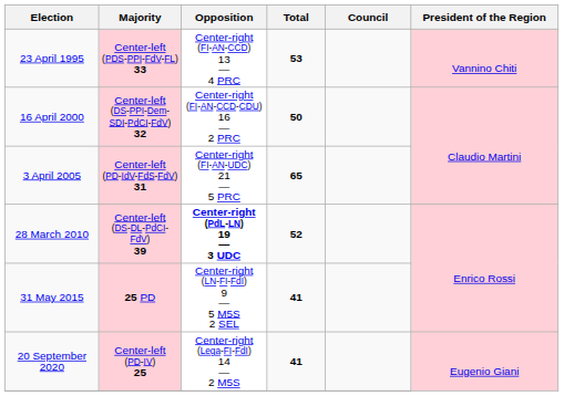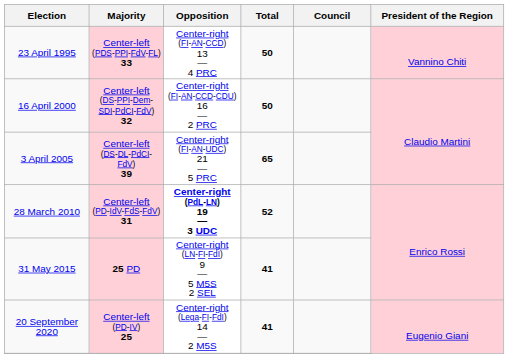23 April 1995 | Total: 53 -> 50
3 April 2005 | Majority: Center-left (PD-IdV-FdS-FdV) 31 -> Center-left (DS-DL-PdCI-FdV) 39
28 March 2010 | Majority: Center-left (DS-DL-PdCI-FdV) 39 -> Center-left (PD-IdV-FdS-FdV) 31
